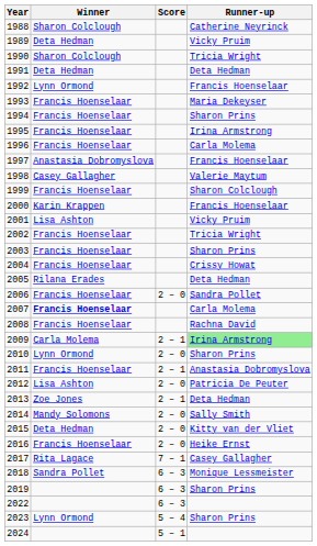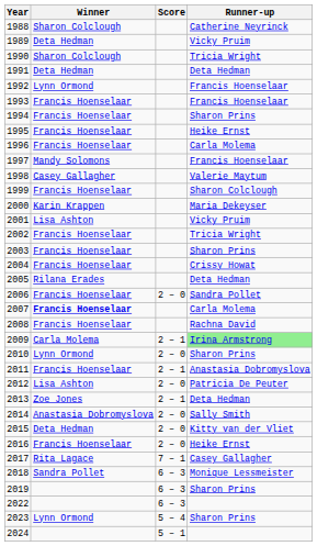1993 | Runner-up: Maria Dekeyser -> Francis Hoenselaar
1995 | Runner-up: Irina Armstrong -> Heike Ernst
1997 | Winner: Anastasia Dobromyslova -> Mandy Solomons
2000 | Runner-up: Francis Hoenselaar -> Maria Dekeyser
2014 | Winner: Mandy Solomons -> Anastasia Dobromyslova
